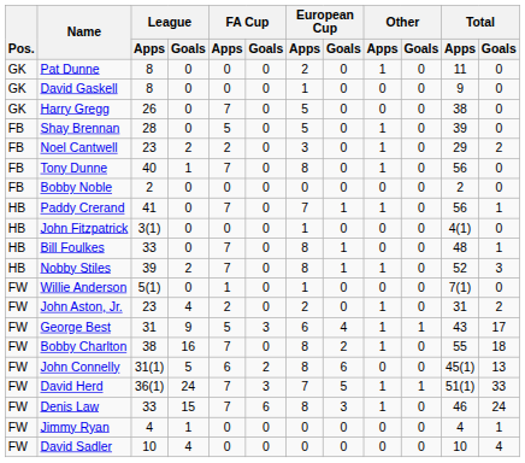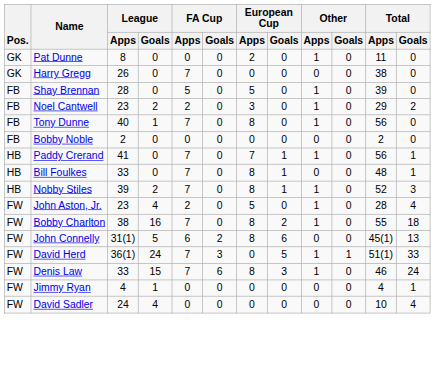- row: GK | David Gaskell | 8 | 0 | 0 | 0 | 1 | 0 | 0 | 0 | 9 | 0
Harry Gregg | European Cup / Apps: 5 -> 0
- row: HB | John Fitzpatrick | 3(1) | 0 | 0 | 0 | 1 | 0 | 0 | 0 | 4(1) | 0
- row: FW | Willie Anderson | 5(1) | 0 | 1 | 0 | 1 | 0 | 0 | 0 | 7(1) | 0
John Aston, Jr. | European Cup / Apps: 2 -> 5
John Aston, Jr. | Total / Apps: 31 -> 28
John Aston, Jr. | Total / Goals: 2 -> 4
- row: FW | George Best | 31 | 9 | 5 | 3 | 6 | 4 | 1 | 1 | 43 | 17
David Herd | European Cup / Apps: 7 -> 0
David Sadler | League / Apps: 10 -> 24
